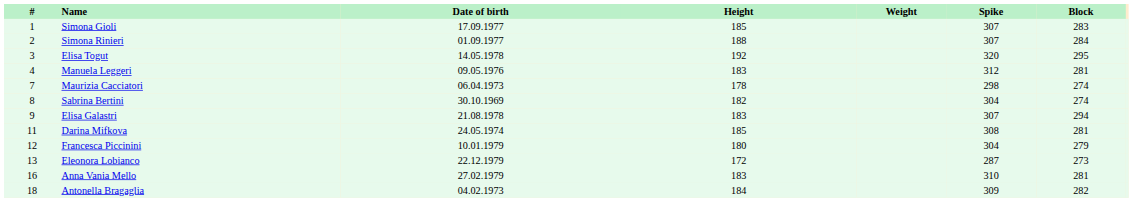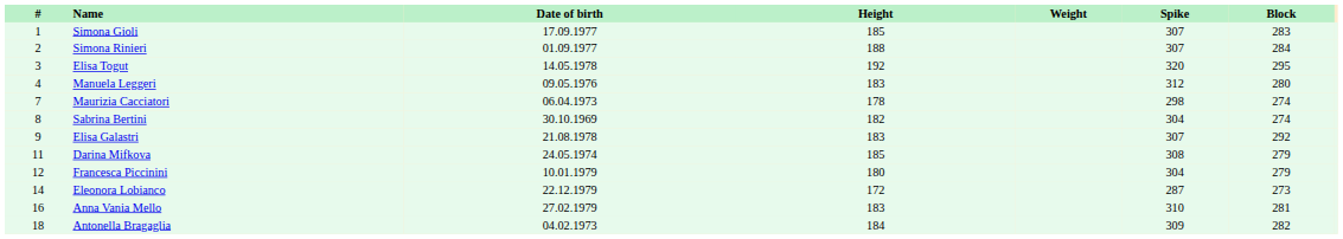Manuela Leggeri | Block: 281 -> 280
Elisa Galastri | Block: 294 -> 292
Darina Mifkova | Block: 281 -> 279
Eleonora Lobianco | #: 13 -> 14
